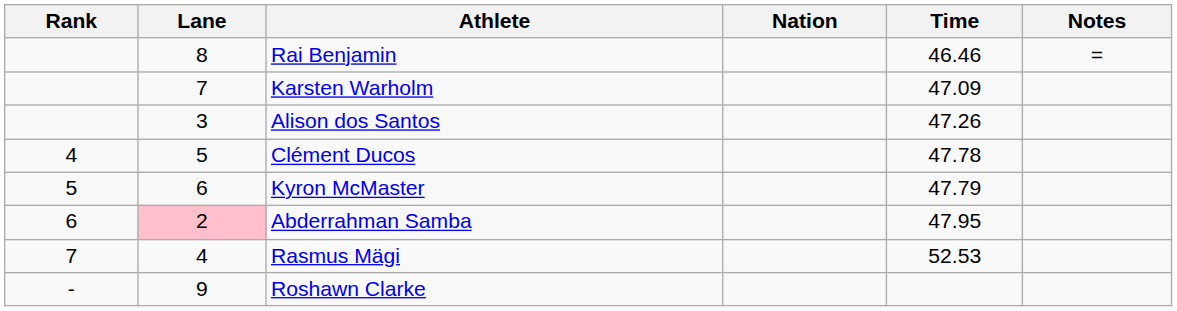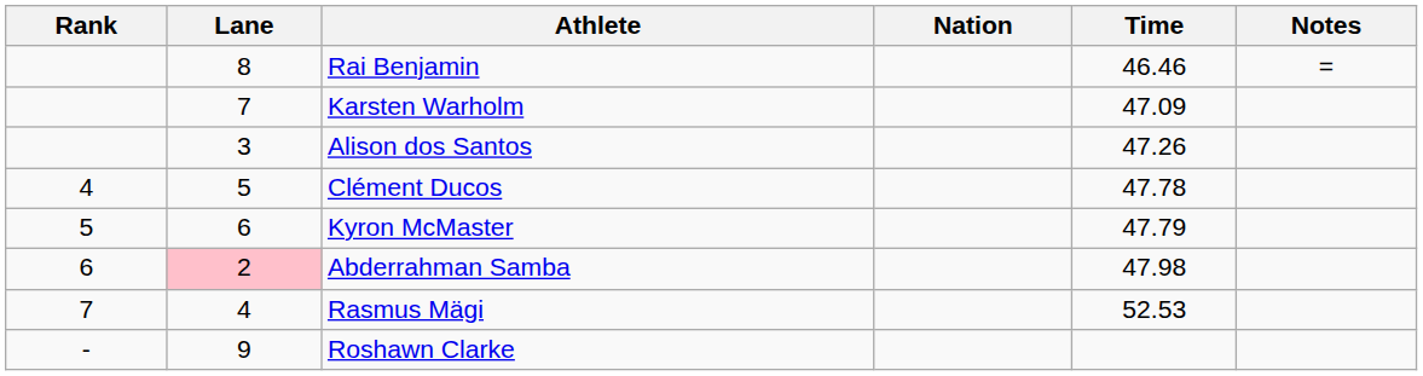Abderrahman Samba | Time: 47.95 -> 47.98
